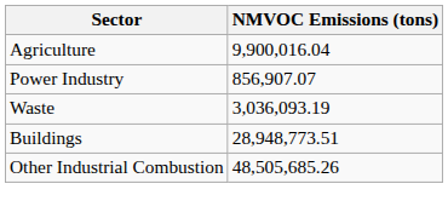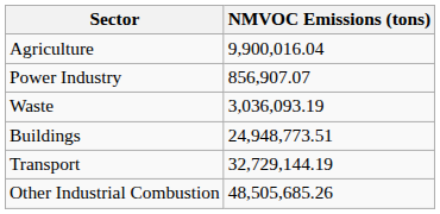Buildings | NMVOC Emissions (tons): 28,948,773.51 -> 24,948,773.51
+ row: Transport | 32,729,144.19
